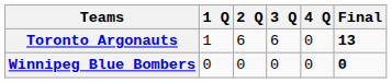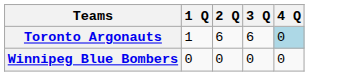- column: Final | 13 | 0
Toronto Argonauts | 4 Q: no background -> lightblue background
